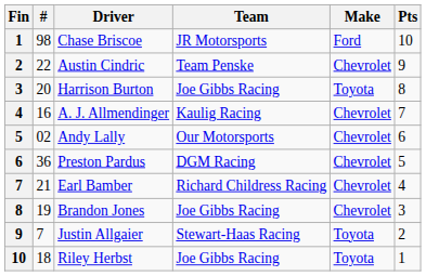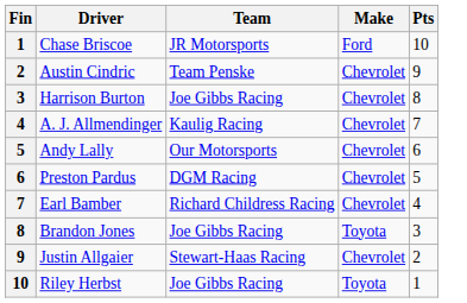- column: # | 98 | 22 | 20 | 16 | 02 | 36 | 21 | 19 | 7 | 18
Harrison Burton | Make: Toyota -> Chevrolet
Brandon Jones | Make: Chevrolet -> Toyota
Justin Allgaier | Make: Toyota -> Chevrolet
